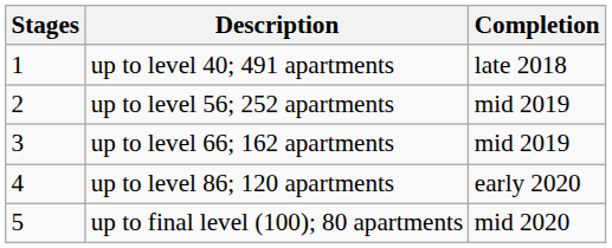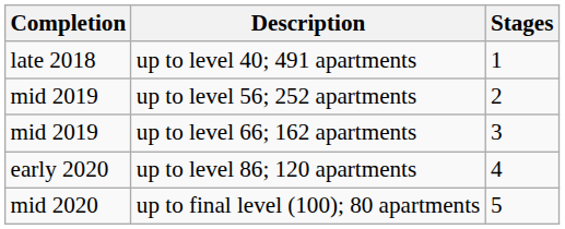columns swapped: Stages <-> Completion
